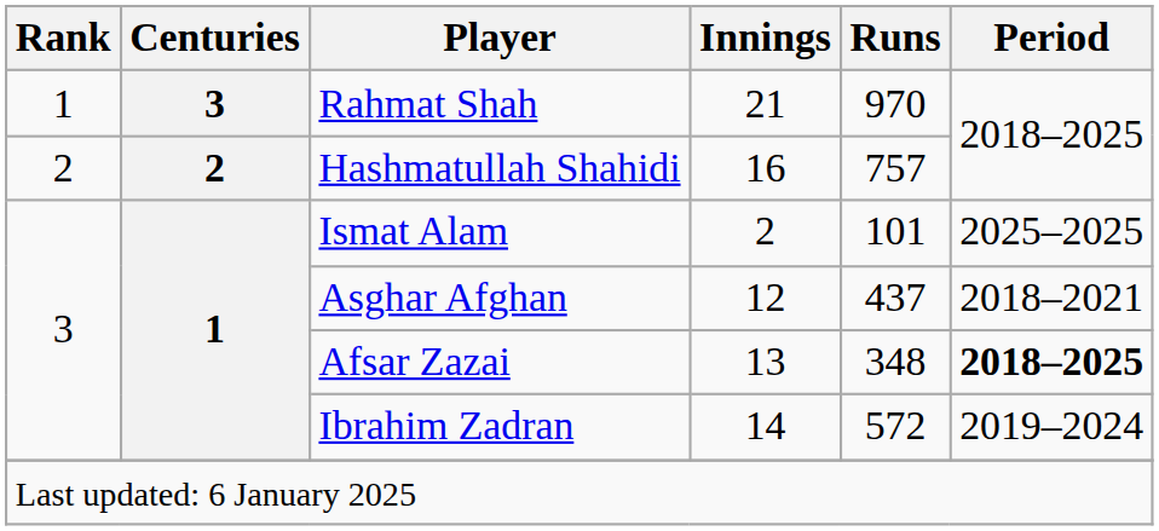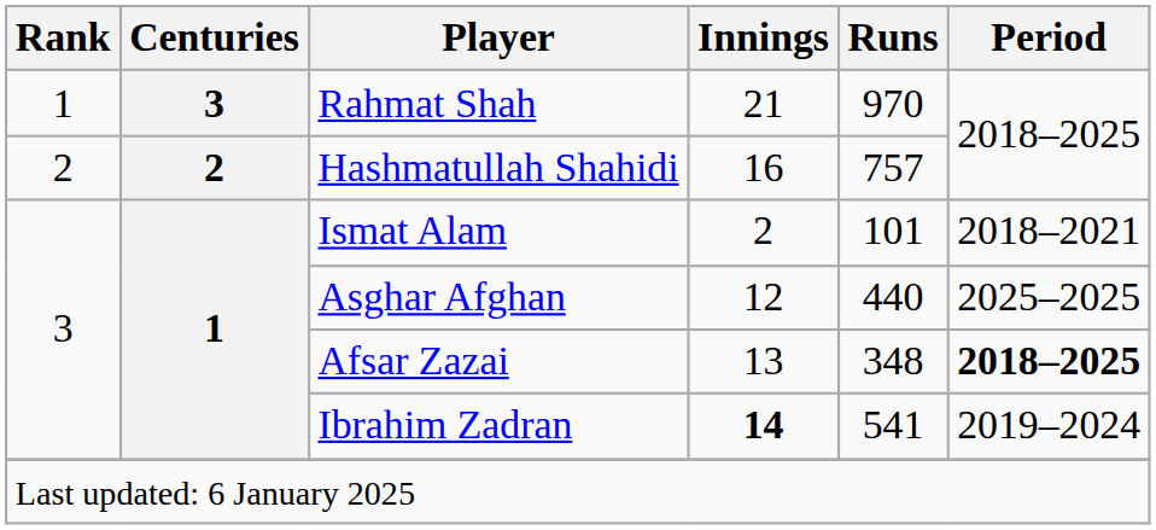Ismat Alam | Period: 2025–2025 -> 2018–2021
Asghar Afghan | Runs: 437 -> 440
Asghar Afghan | Period: 2018–2021 -> 2025–2025
Ibrahim Zadran | Innings: normal -> bold
Ibrahim Zadran | Runs: 572 -> 541
